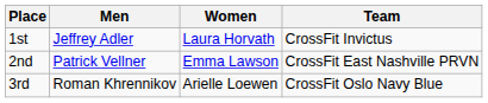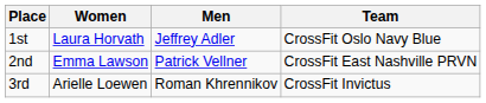columns swapped: Men <-> Women
1st | Team: CrossFit Invictus -> CrossFit Oslo Navy Blue
3rd | Team: CrossFit Oslo Navy Blue -> CrossFit Invictus
